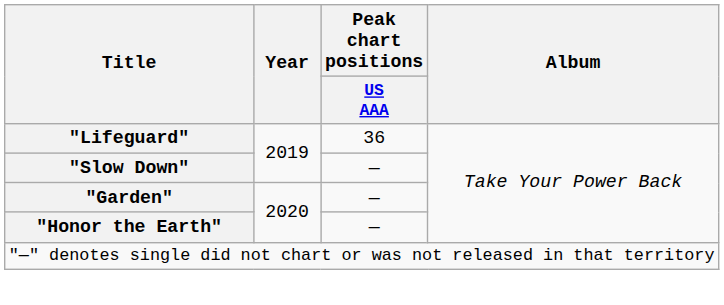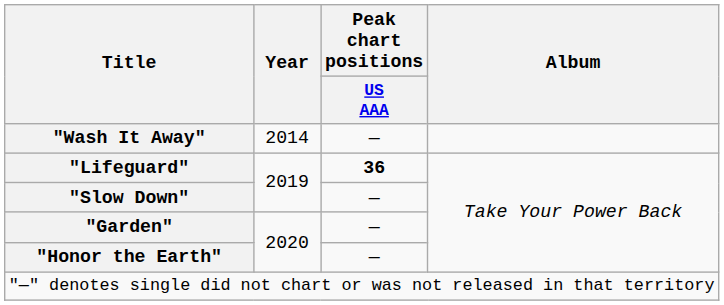+ row: "Wash It Away" | 2014 | —
"Lifeguard" | Peak chart positions / US AAA: normal -> bold
